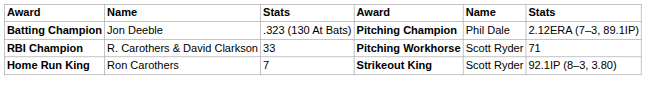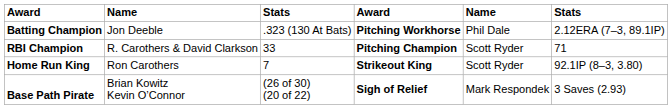Batting Champion | column 4: Pitching Champion -> Pitching Workhorse
RBI Champion | column 4: Pitching Workhorse -> Pitching Champion
+ row: Base Path Pirate | Brian Kowitz Kevin O’Connor | (26 of 30) (20 of 22) | Sigh of Relief | Mark Respondek | 3 Saves (2.93)
